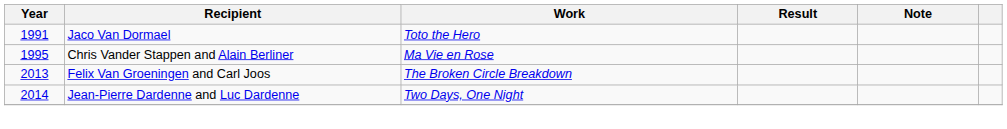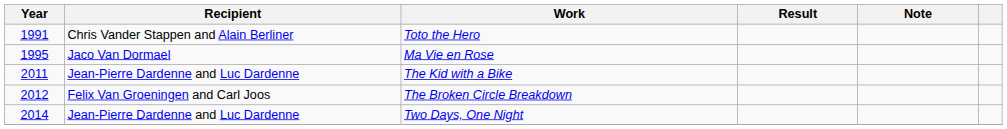Toto the Hero | Recipient: Jaco Van Dormael -> Chris Vander Stappen and Alain Berliner
Ma Vie en Rose | Recipient: Chris Vander Stappen and Alain Berliner -> Jaco Van Dormael
+ row: 2011 | Jean-Pierre Dardenne and Luc Dardenne | The Kid with a Bike
The Broken Circle Breakdown | Year: 2013 -> 2012
